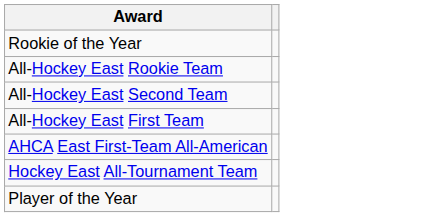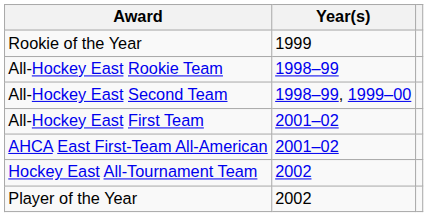+ column: Year(s) | 1999 | 1998–99 | 1998–99, 1999–00 | 2001–02 | 2001–02 | 2002 | 2002
